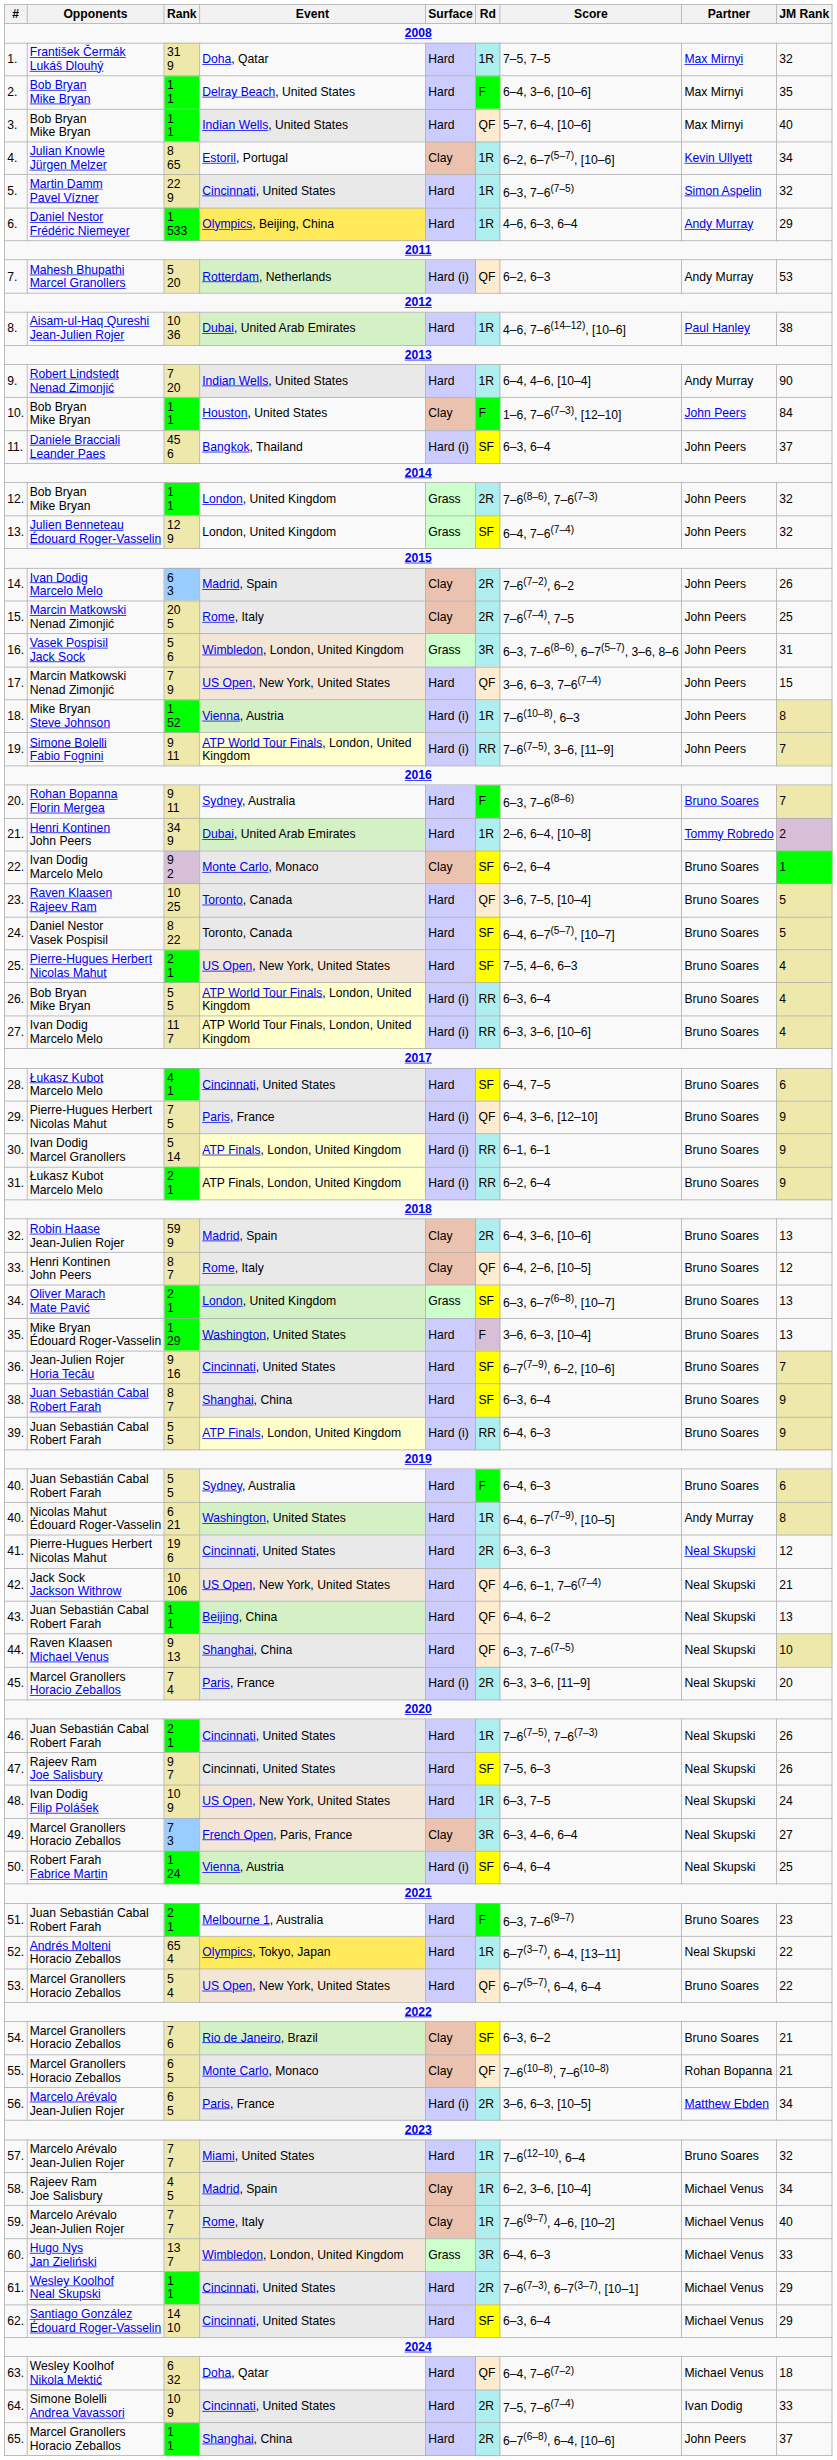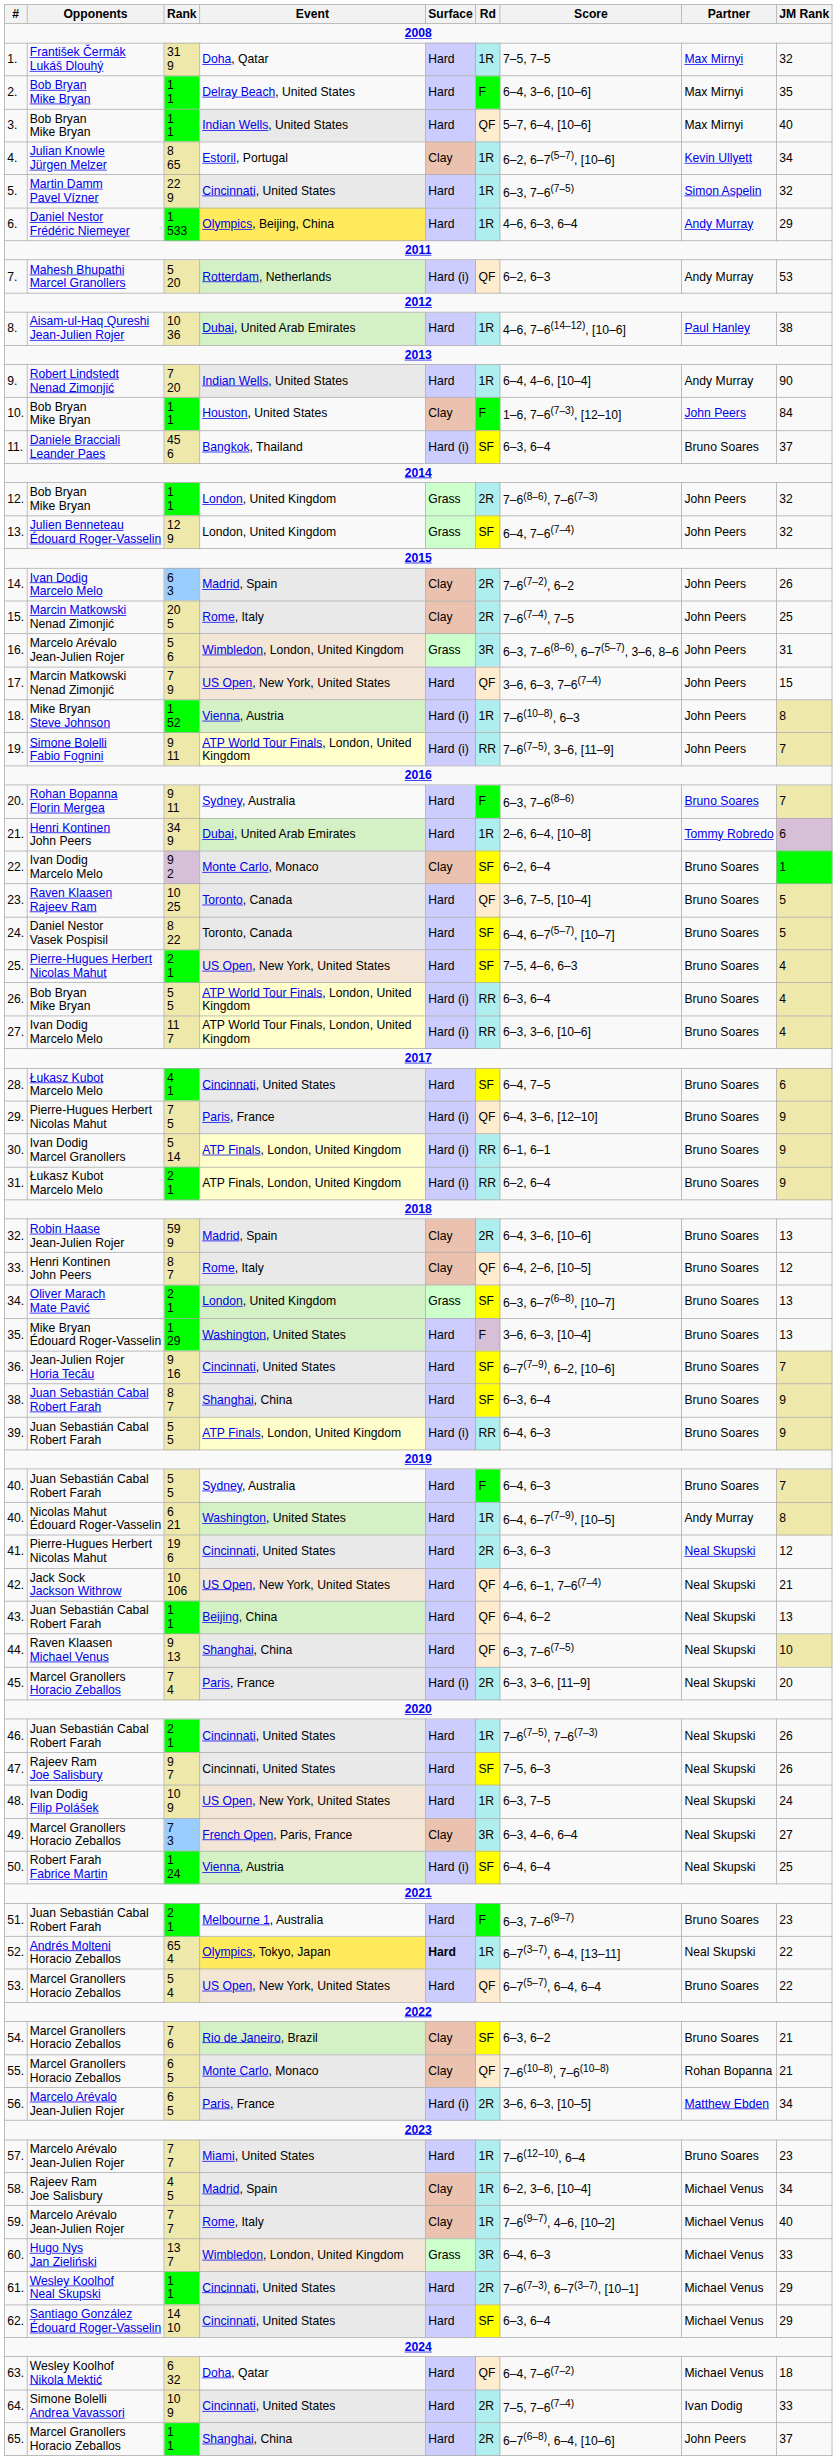11. | Partner: John Peers -> Bruno Soares
16. | Opponents: Vasek Pospisil Jack Sock -> Marcelo Arévalo Jean-Julien Rojer
21. | JM Rank: 2 -> 6
40. / 5 5 | JM Rank: 6 -> 7
52. | Surface: normal -> bold
57. | JM Rank: 32 -> 23
